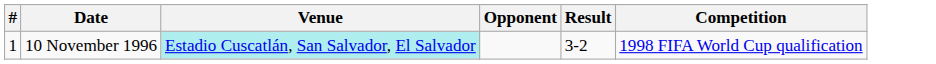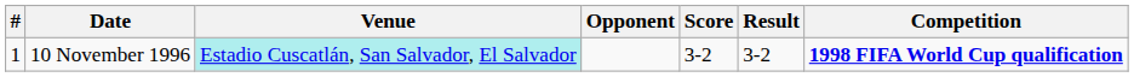+ column: Score | 3-2
10 November 1996 | Competition: normal -> bold
